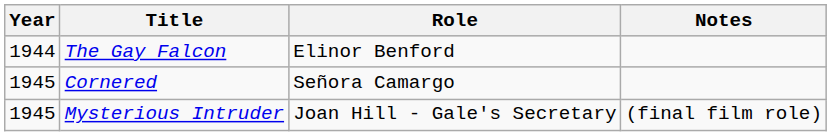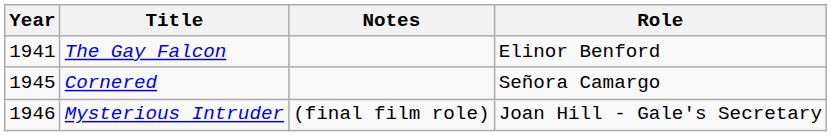columns swapped: Role <-> Notes
The Gay Falcon | Year: 1944 -> 1941
Mysterious Intruder | Year: 1945 -> 1946
